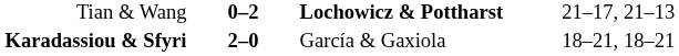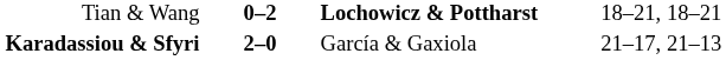Tian & Wang | column 4: 21–17, 21–13 -> 18–21, 18–21
Karadassiou & Sfyri | column 4: 18–21, 18–21 -> 21–17, 21–13
